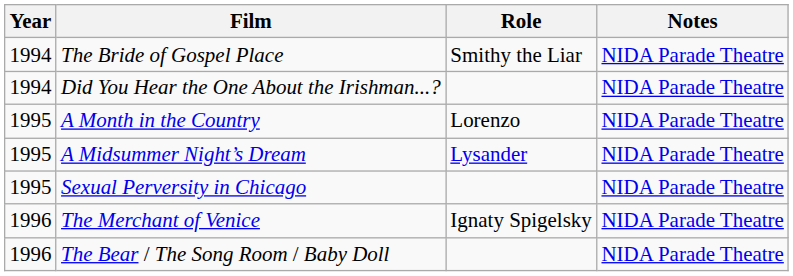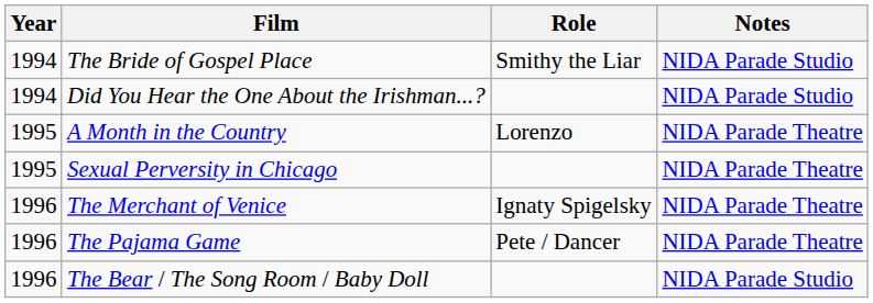The Bride of Gospel Place | Notes: NIDA Parade Theatre -> NIDA Parade Studio
Did You Hear the One About the Irishman...? | Notes: NIDA Parade Theatre -> NIDA Parade Studio
- row: 1995 | A Midsummer Night’s Dream | Lysander | NIDA Parade Theatre
+ row: 1996 | The Pajama Game | Pete / Dancer | NIDA Parade Theatre
The Bear / The Song Room / Baby Doll | Notes: NIDA Parade Theatre -> NIDA Parade Studio
